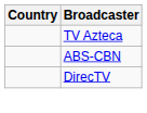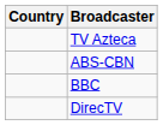+ row: BBC
